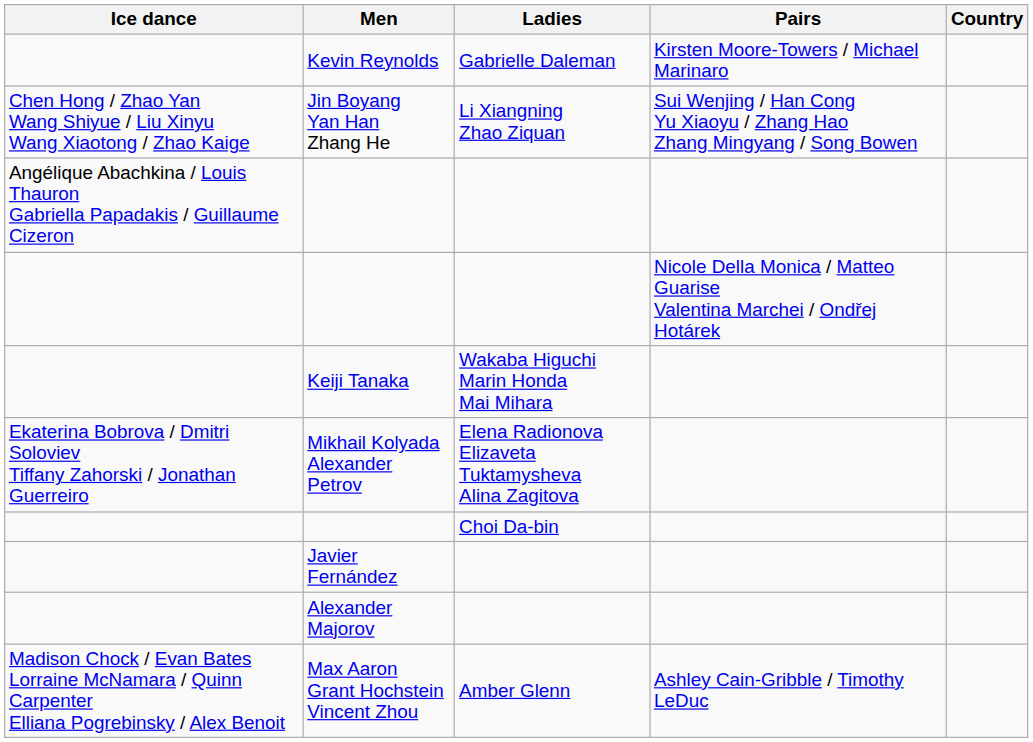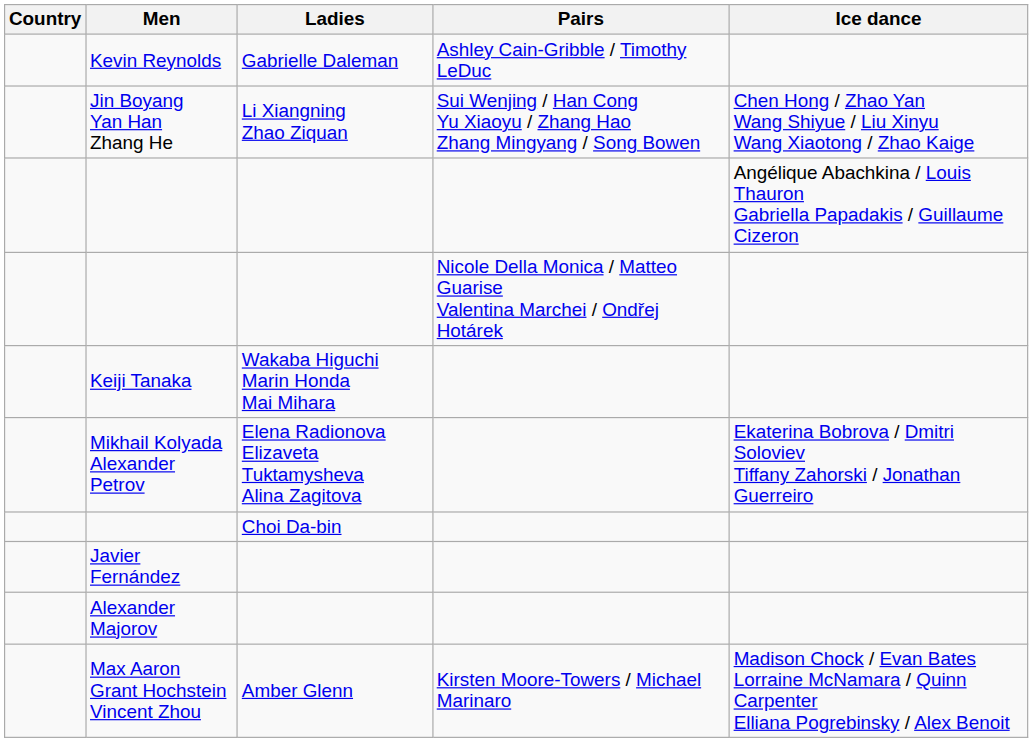columns swapped: Country <-> Ice dance
Kevin Reynolds | Pairs: Kirsten Moore-Towers / Michael Marinaro -> Ashley Cain-Gribble / Timothy LeDuc
Max Aaron Grant Hochstein Vincent Zhou | Pairs: Ashley Cain-Gribble / Timothy LeDuc -> Kirsten Moore-Towers / Michael Marinaro
